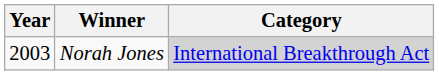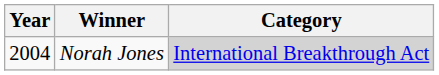Norah Jones | Year: 2003 -> 2004
